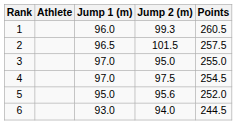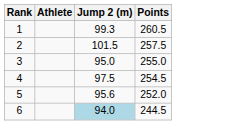- column: Jump 1 (m) | 96.0 | 96.5 | 97.0 | 97.0 | 95.0 | 93.0
6 | Jump 2 (m): no background -> lightblue background
